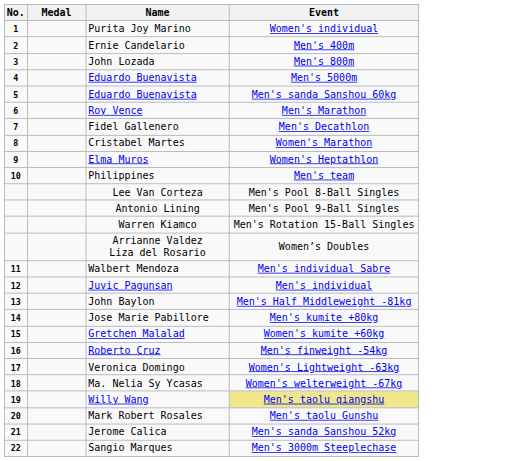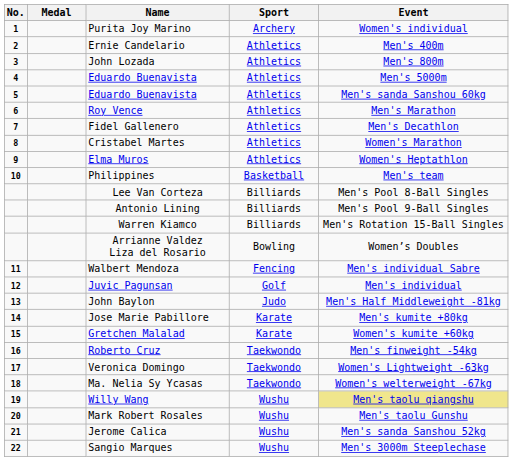+ column: Sport | Archery | Athletics | Athletics | Athletics | Athletics | Athletics | Athletics | Athletics | Athletics | Basketball | Billiards | Billiards | Billiards | Bowling | Fencing | Golf | Judo | Karate | Karate | Taekwondo | Taekwondo | Taekwondo | Wushu | Wushu | Wushu | Wushu
